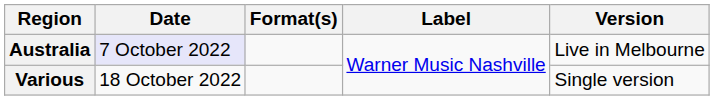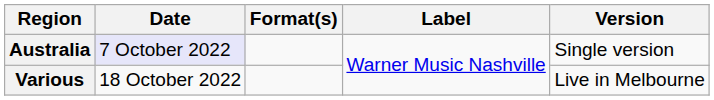Australia | Version: Live in Melbourne -> Single version
Various | Version: Single version -> Live in Melbourne
